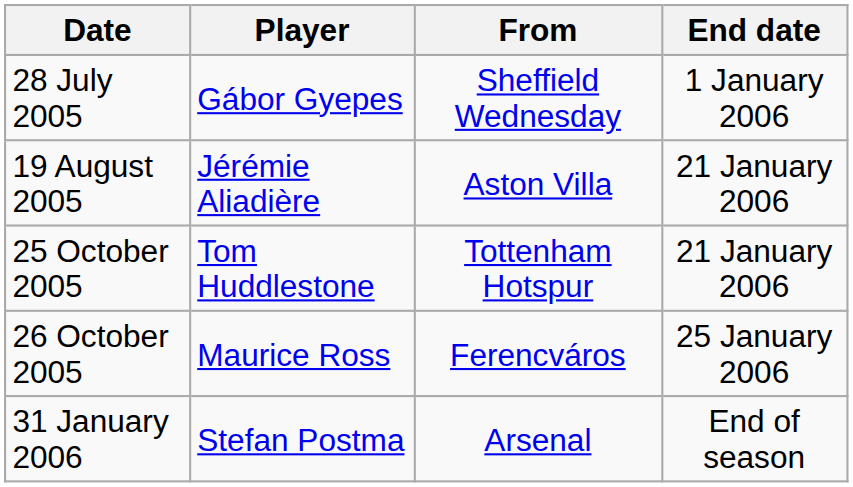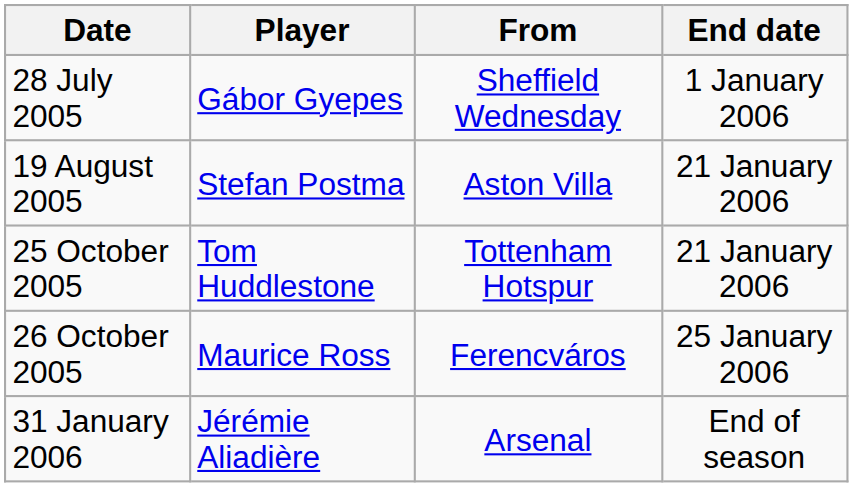19 August 2005 | Player: Jérémie Aliadière -> Stefan Postma
31 January 2006 | Player: Stefan Postma -> Jérémie Aliadière
